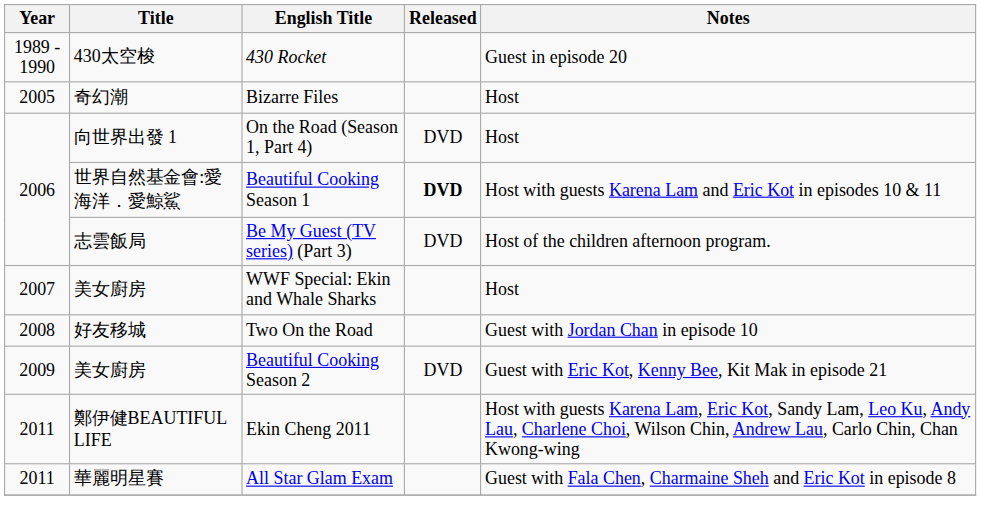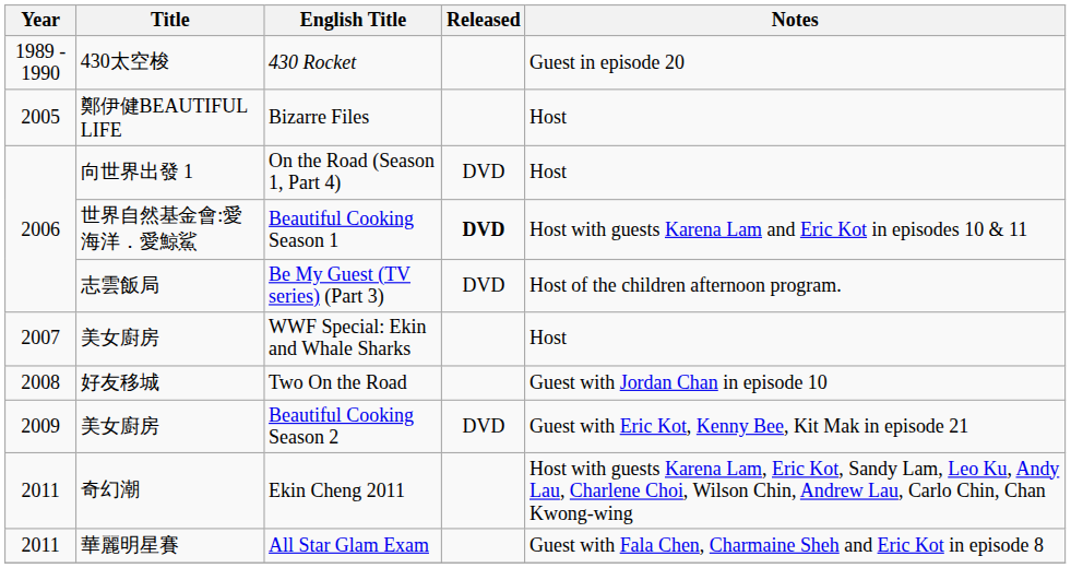Bizarre Files | Title: 奇幻潮 -> 鄭伊健BEAUTIFUL LIFE
Ekin Cheng 2011 | Title: 鄭伊健BEAUTIFUL LIFE -> 奇幻潮
